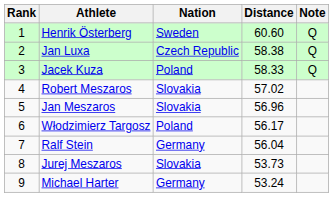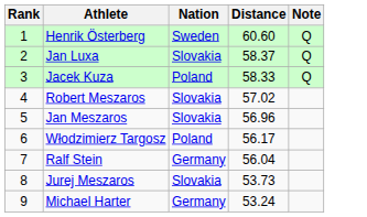Jan Luxa | Nation: Czech Republic -> Slovakia
Jan Luxa | Distance: 58.38 -> 58.37
